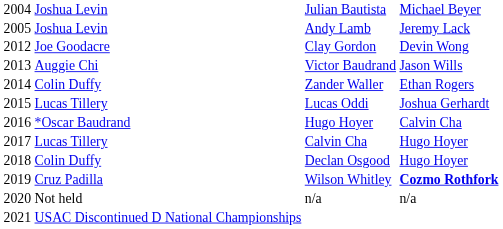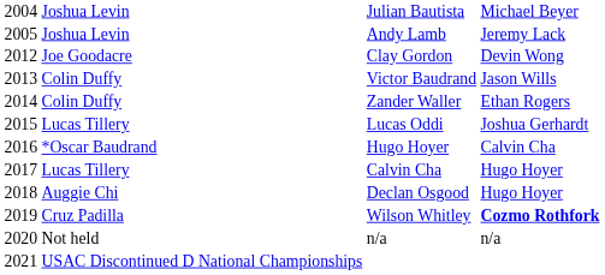Victor Baudrand | column 2: Auggie Chi -> Colin Duffy
Declan Osgood | column 2: Colin Duffy -> Auggie Chi
